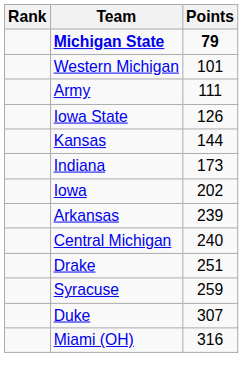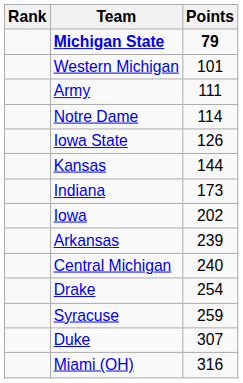+ row: Notre Dame | 114
Drake | Points: 251 -> 254
